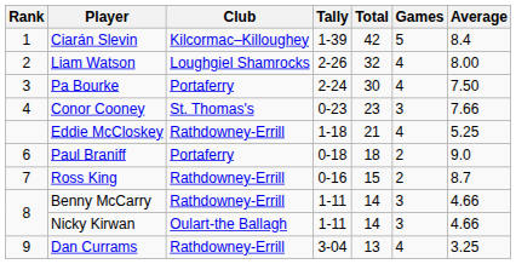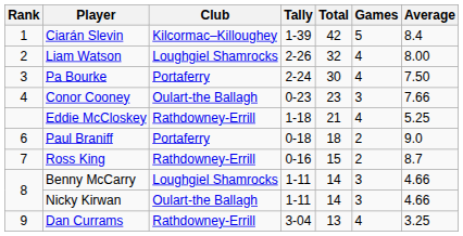Conor Cooney | Club: St. Thomas's -> Oulart-the Ballagh
Benny McCarry | Club: Rathdowney-Errill -> Loughgiel Shamrocks
